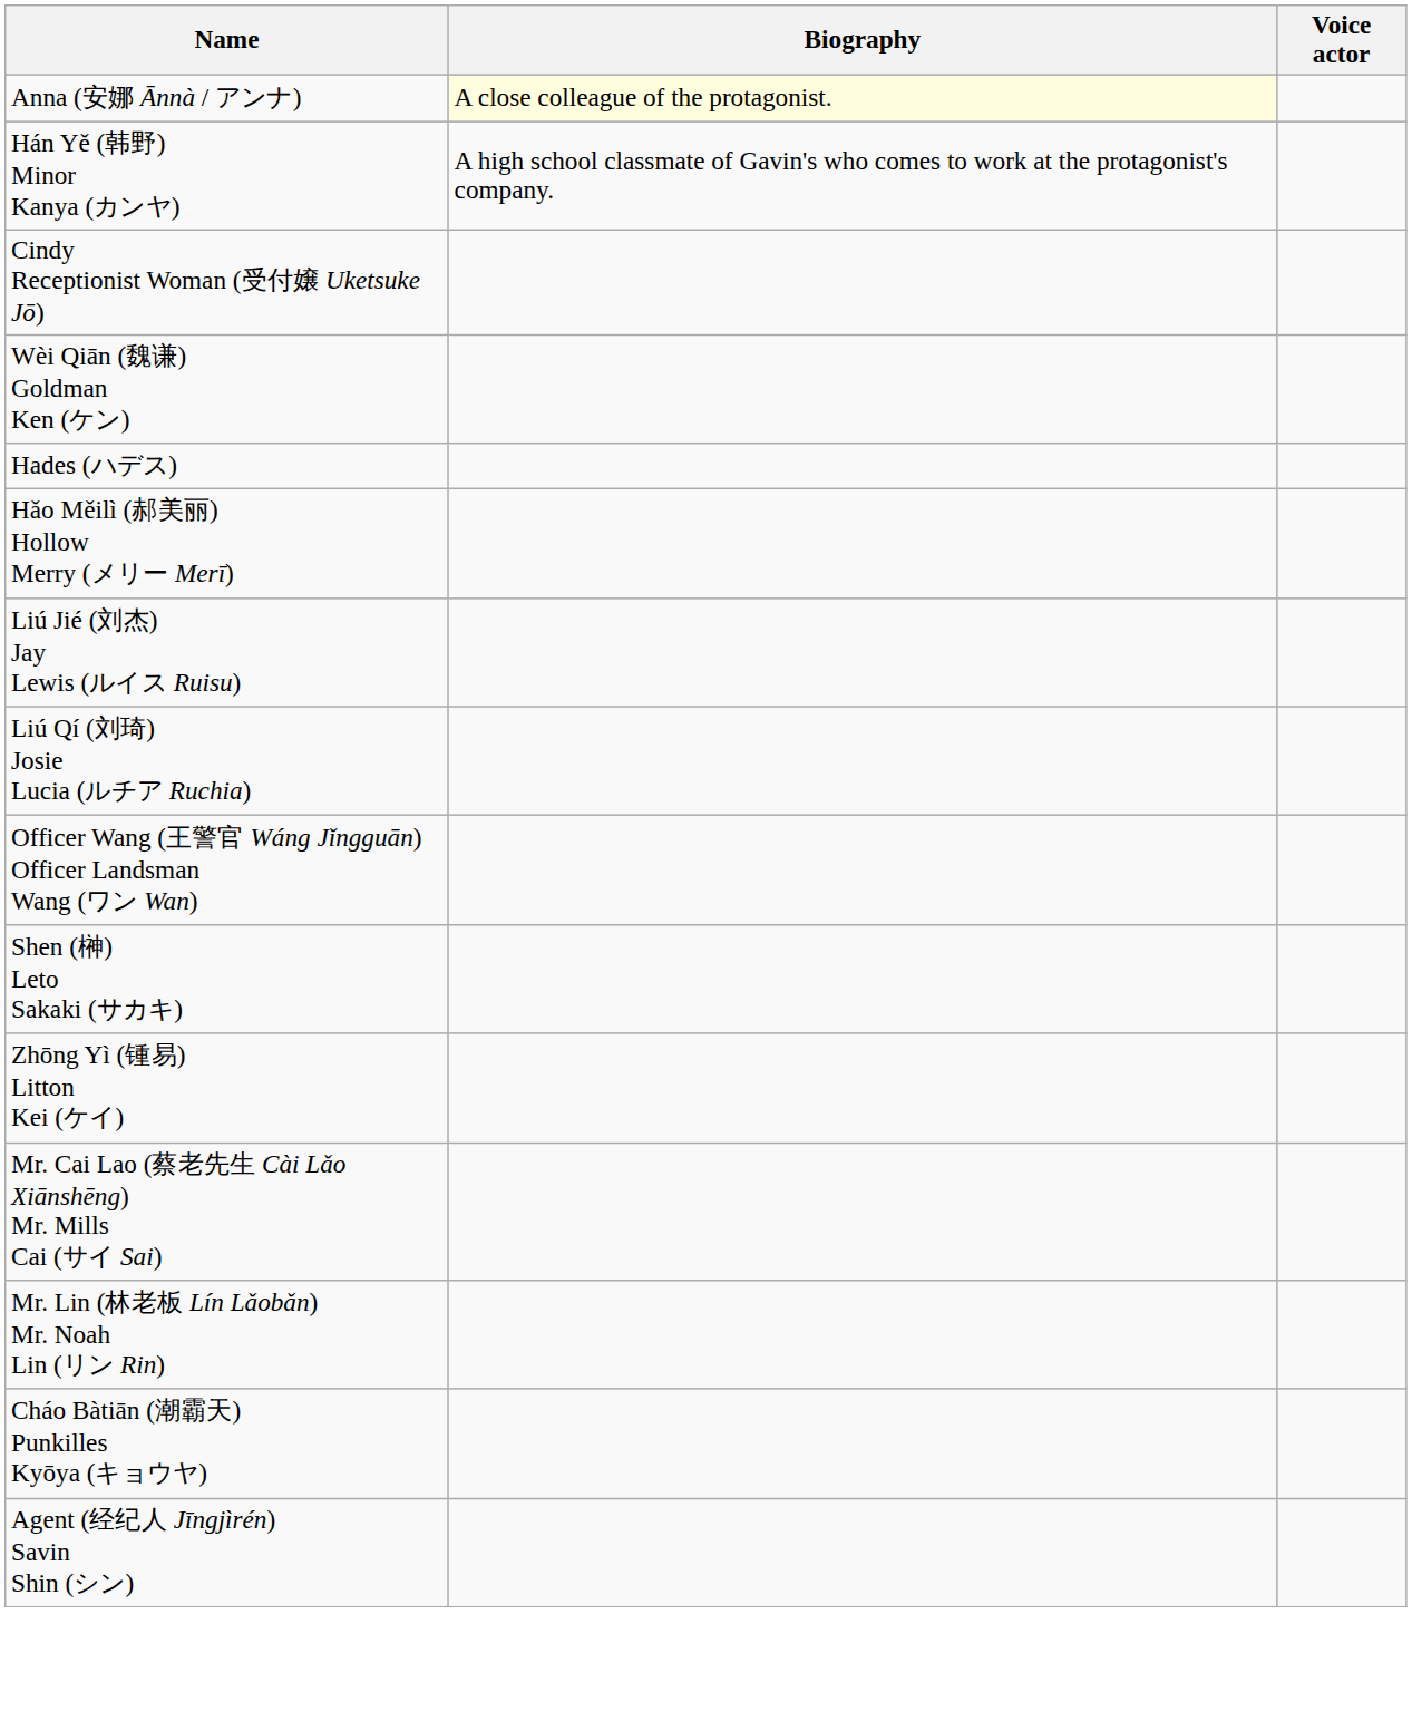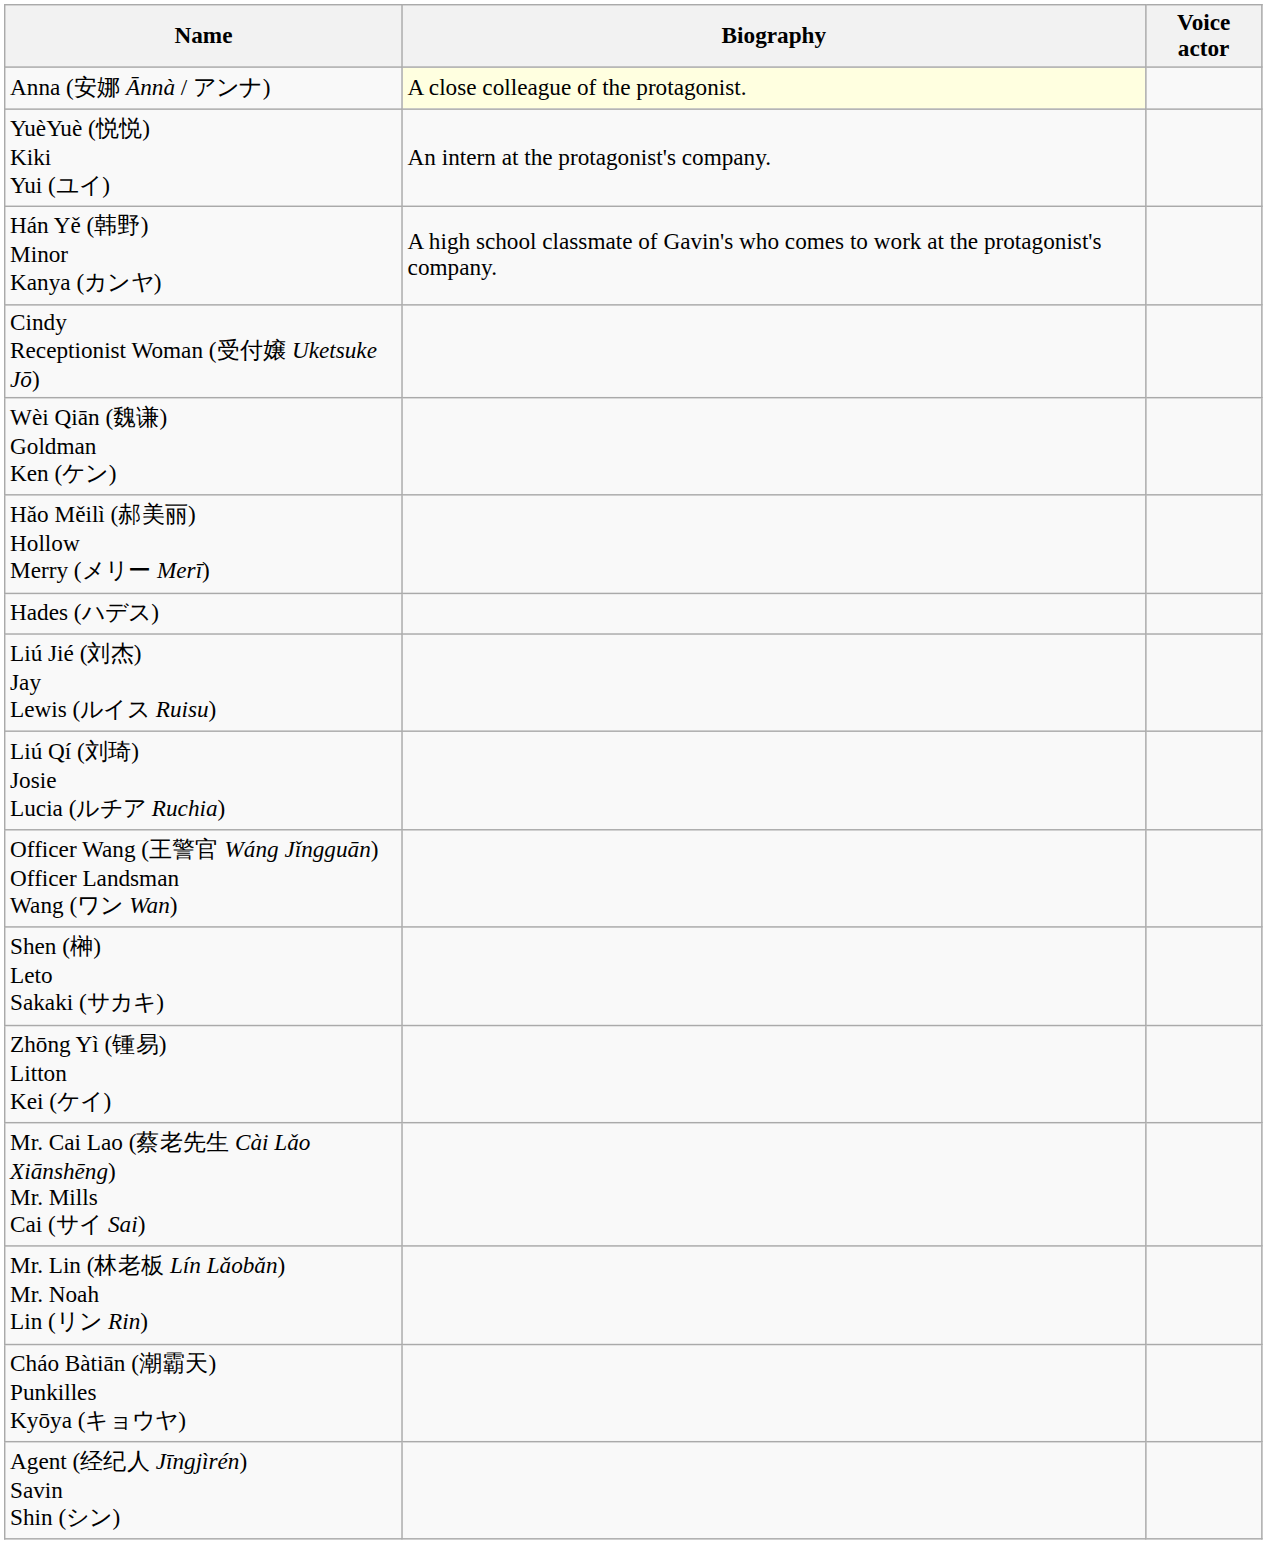+ row: YuèYuè (悦悦) Kiki Yui (ユイ) | An intern at the protagonist's company.
rows swapped: Hades (ハデス) <-> Hǎo Měilì (郝美丽) Hollow Merry (メリー Merī)
